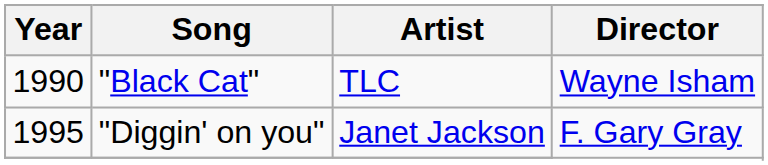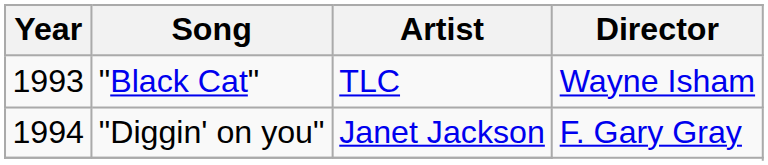"Black Cat" | Year: 1990 -> 1993
"Diggin' on you" | Year: 1995 -> 1994
